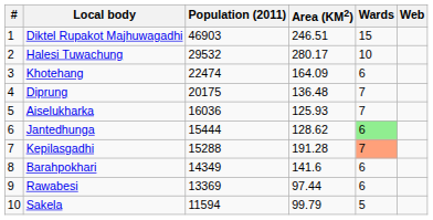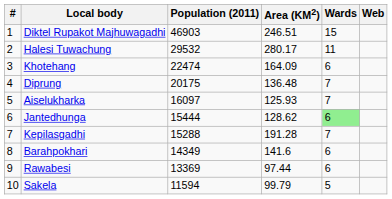Halesi Tuwachung | Wards: 10 -> 11
Aiselukharka | Population (2011): 16036 -> 16097
Kepilasgadhi | Wards: lightsalmon background -> no background
